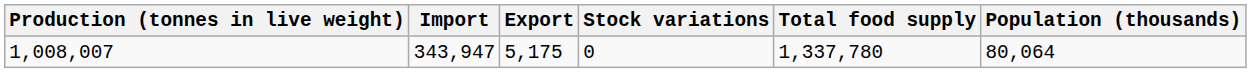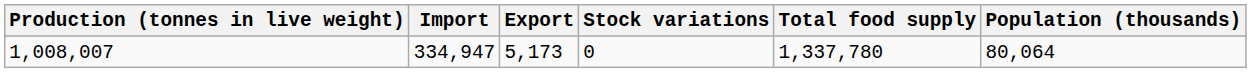1,008,007 | Import: 343,947 -> 334,947
1,008,007 | Export: 5,175 -> 5,173
